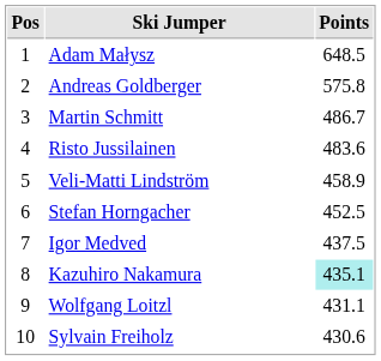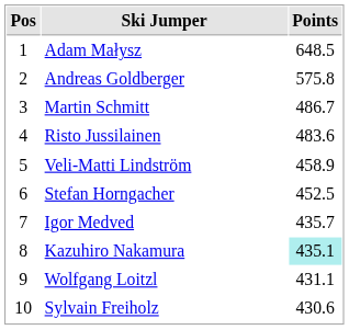Igor Medved | Points: 437.5 -> 435.7
